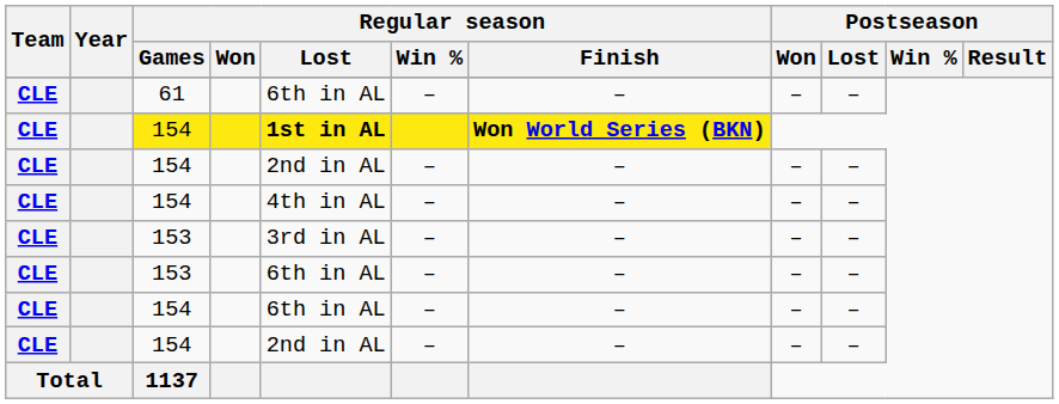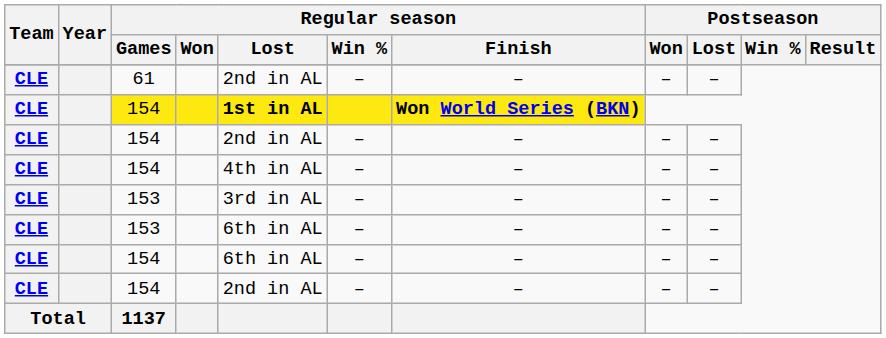61 | Regular season / Lost: 6th in AL -> 2nd in AL
